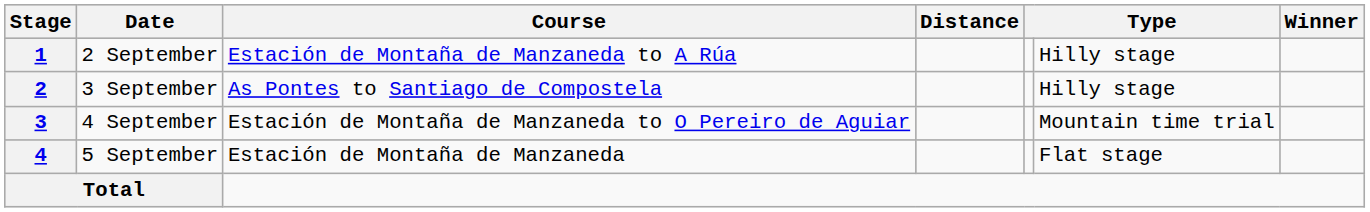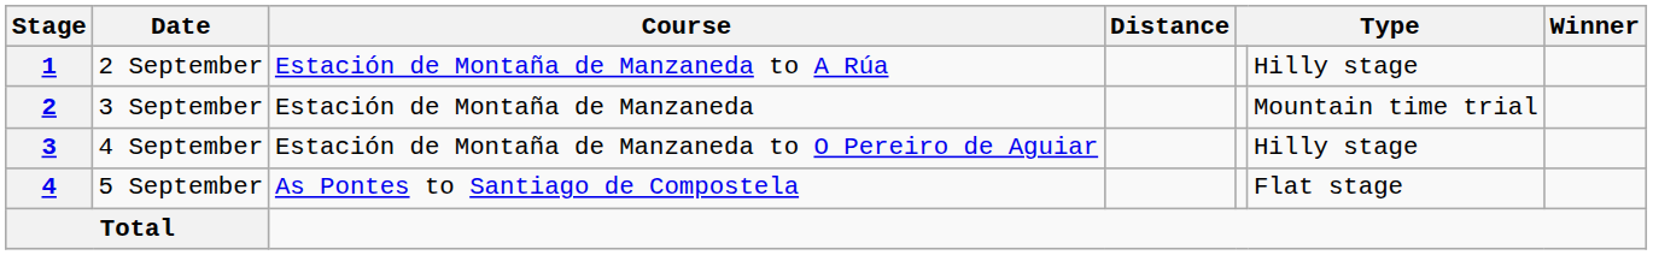2 | Course: As Pontes to Santiago de Compostela -> Estación de Montaña de Manzaneda
2 | column 6: Hilly stage -> Mountain time trial
3 | column 6: Mountain time trial -> Hilly stage
4 | Course: Estación de Montaña de Manzaneda -> As Pontes to Santiago de Compostela
